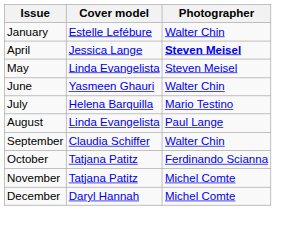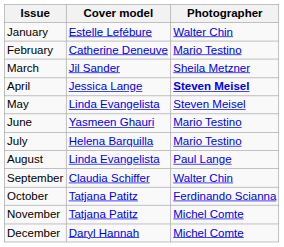+ row: February | Catherine Deneuve | Mario Testino
+ row: March | Jil Sander | Sheila Metzner
June | Photographer: Walter Chin -> Mario Testino
